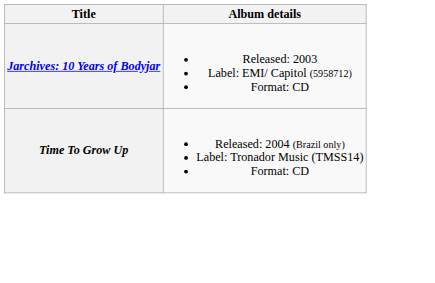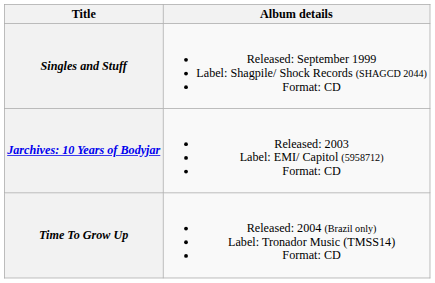+ row: Singles and Stuff | Released: September 1999 Label: Shagpile/ Shock Records (SHAGCD 2044) Format: CD
